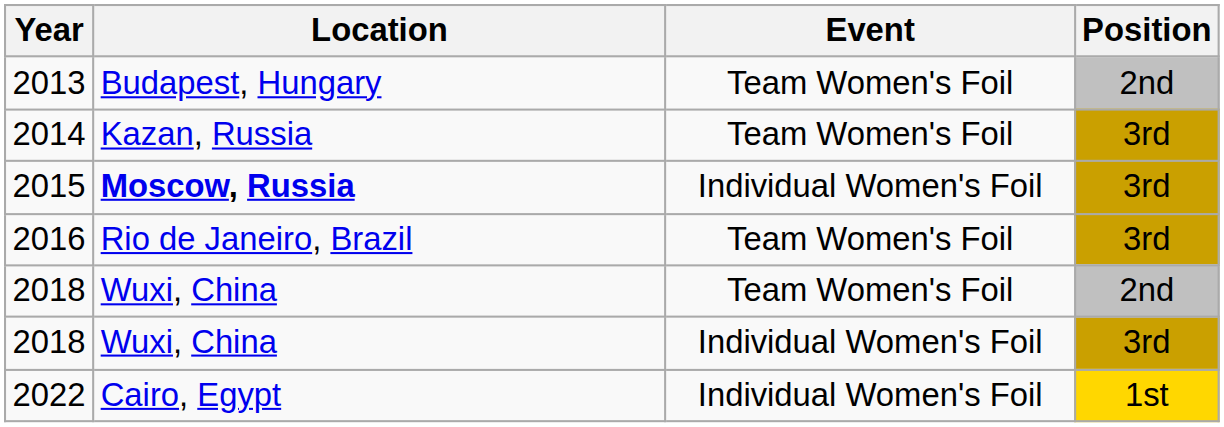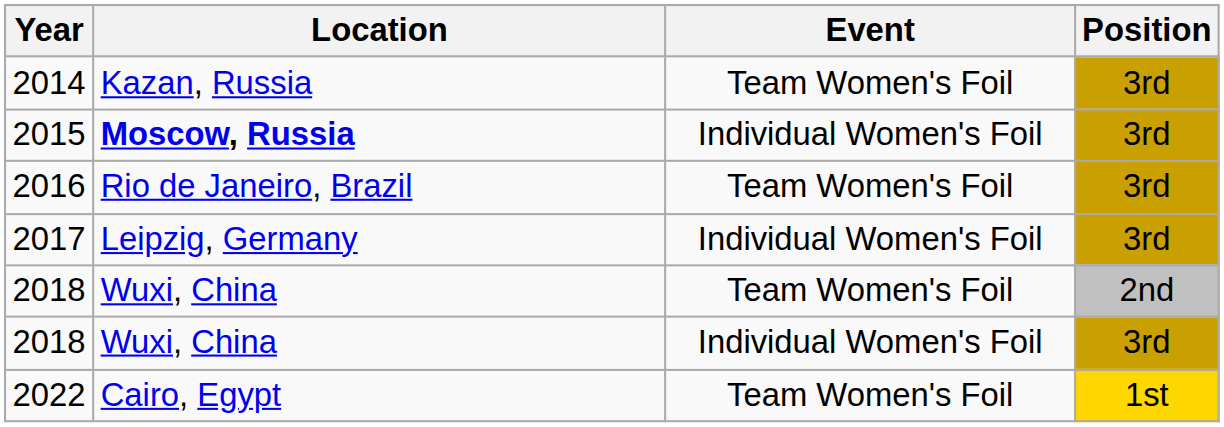- row: 2013 | Budapest, Hungary | Team Women's Foil | 2nd
+ row: 2017 | Leipzig, Germany | Individual Women's Foil | 3rd
2022 | Event: Individual Women's Foil -> Team Women's Foil
